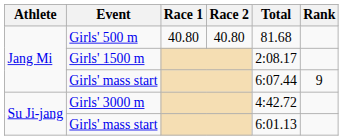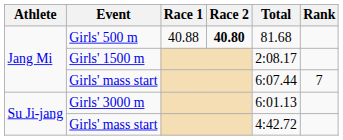Girls' 500 m | Race 1: 40.80 -> 40.88
Girls' 500 m | Race 2: normal -> bold
Jang Mi / Girls' mass start | Rank: 9 -> 7
Girls' 3000 m | Total: 4:42.72 -> 6:01.13
Su Ji-jang / Girls' mass start | Total: 6:01.13 -> 4:42.72
